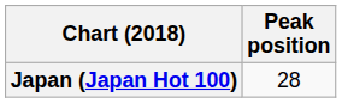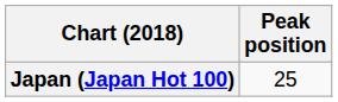Japan (Japan Hot 100) | Peak position: 28 -> 25
